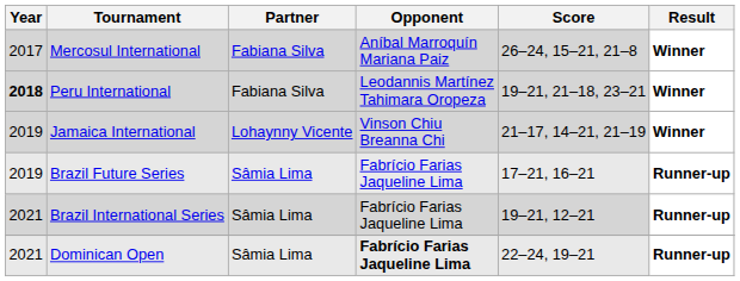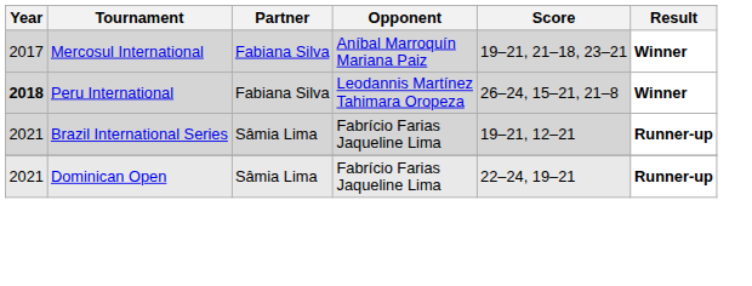Mercosul International | Score: 26–24, 15–21, 21–8 -> 19–21, 21–18, 23–21
Peru International | Score: 19–21, 21–18, 23–21 -> 26–24, 15–21, 21–8
- row: 2019 | Jamaica International | Lohaynny Vicente | Vinson Chiu Breanna Chi | 21–17, 14–21, 21–19 | Winner
- row: 2019 | Brazil Future Series | Sâmia Lima | Fabrício Farias Jaqueline Lima | 17–21, 16–21 | Runner-up
Dominican Open | Opponent: bold -> normal
